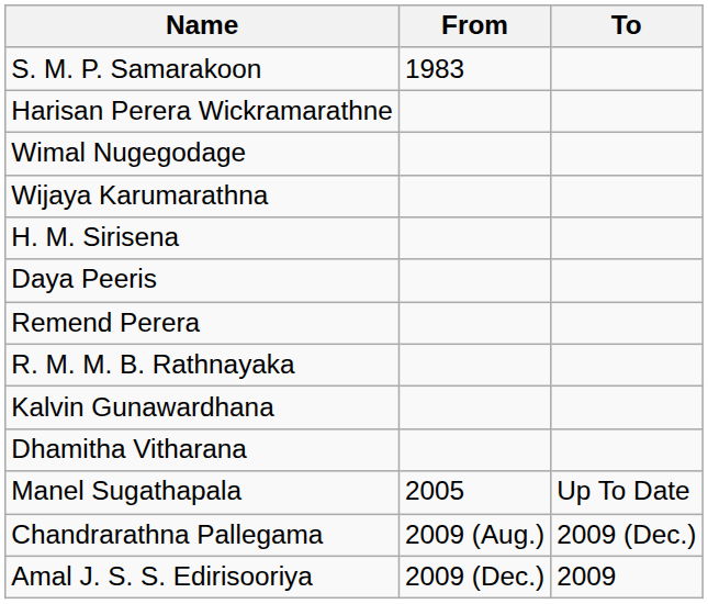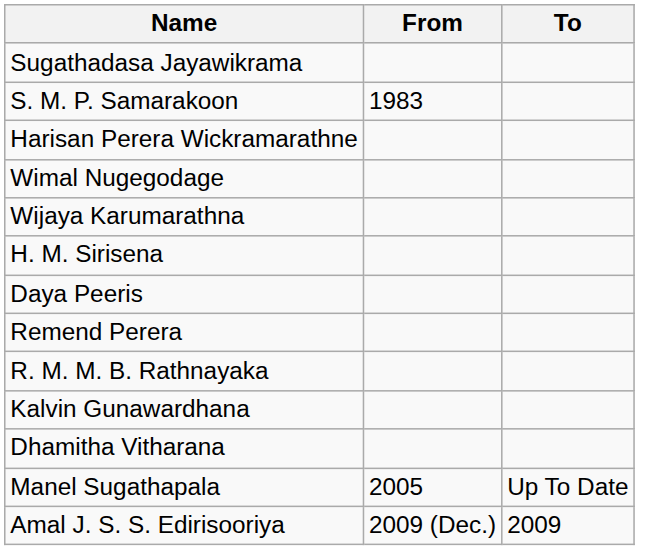+ row: Sugathadasa Jayawikrama
- row: Chandrarathna Pallegama | 2009 (Aug.) | 2009 (Dec.)
